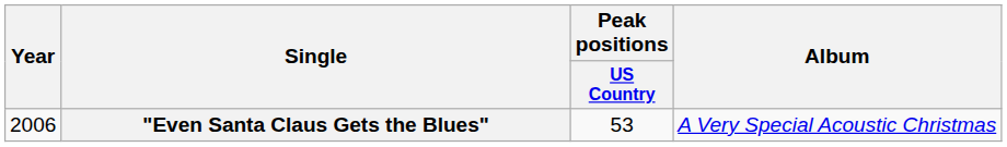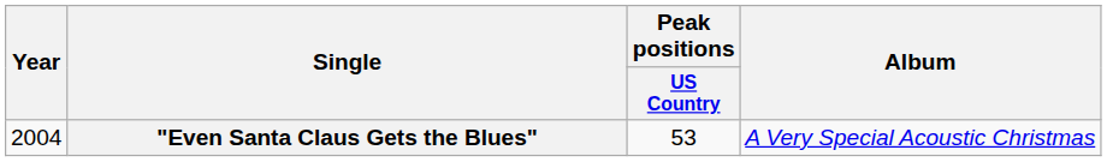"Even Santa Claus Gets the Blues" | Year: 2006 -> 2004
